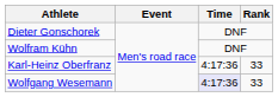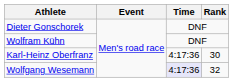Karl-Heinz Oberfranz | Rank: 33 -> 30
Wolfgang Wesemann | Rank: 33 -> 32
